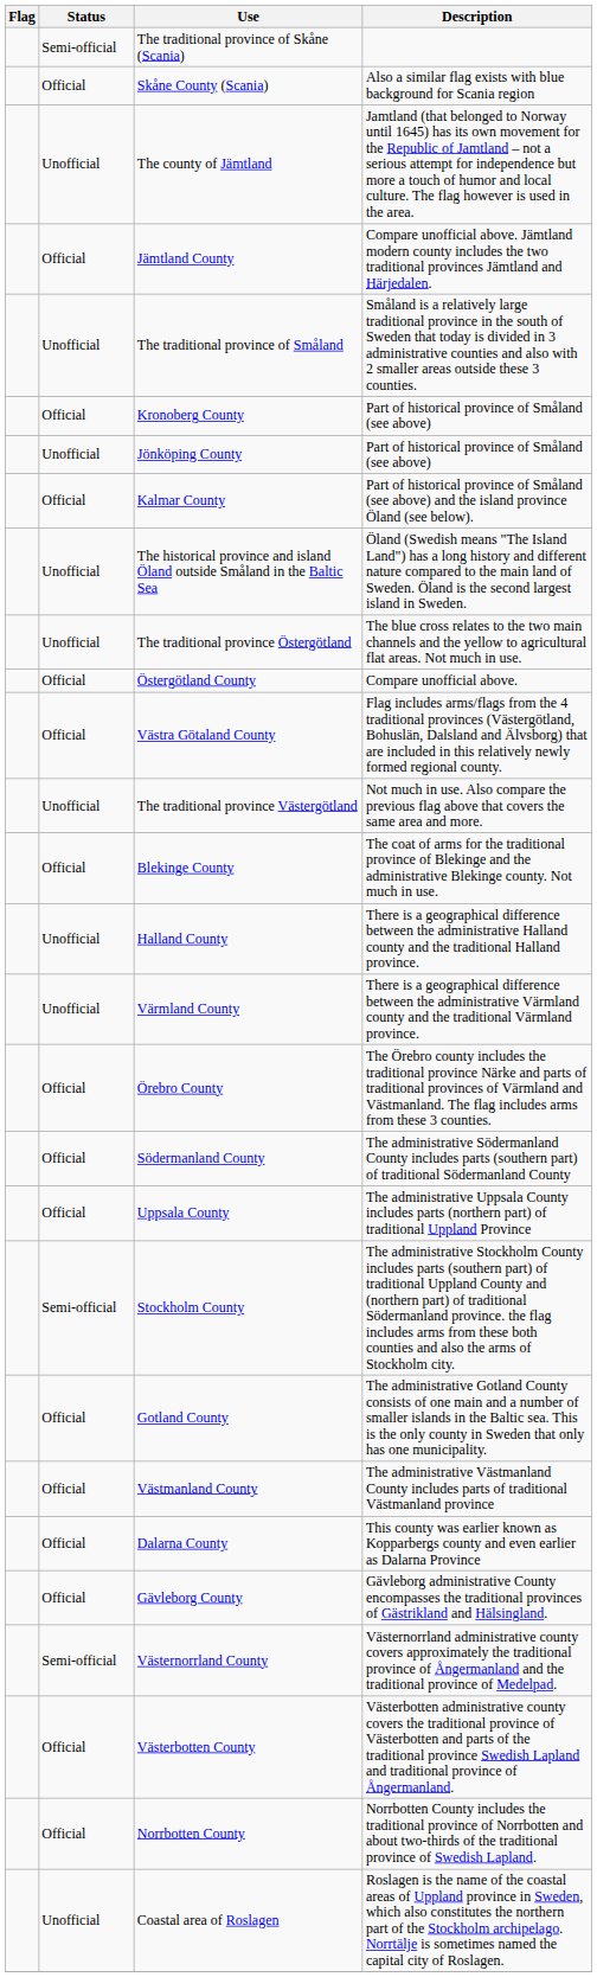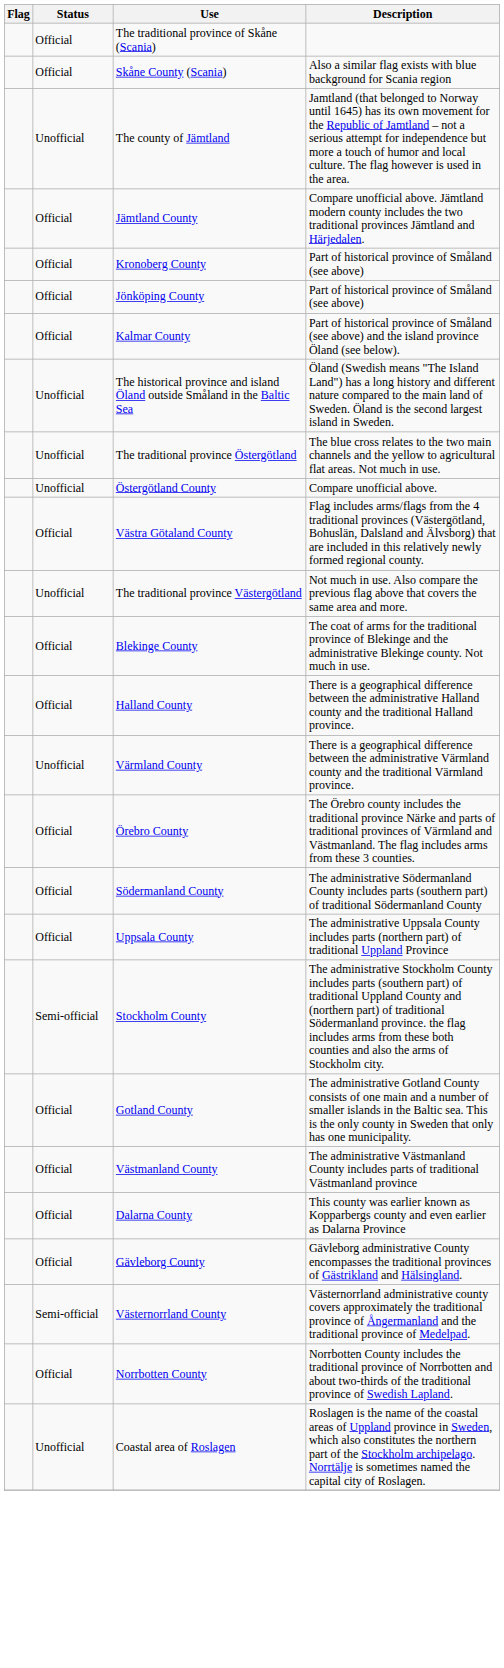The traditional province of Skåne (Scania) | Status: Semi-official -> Official
- row: Unofficial | The traditional province of Småland | Småland is a relatively large traditional province in the south of Sweden that today is divided in 3 administrative counties and also with 2 smaller areas outside these 3 counties.
Jönköping County | Status: Unofficial -> Official
Östergötland County | Status: Official -> Unofficial
Halland County | Status: Unofficial -> Official
- row: Official | Västerbotten County | Västerbotten administrative county covers the traditional province of Västerbotten and parts of the traditional province Swedish Lapland and traditional province of Ångermanland.
